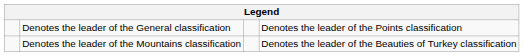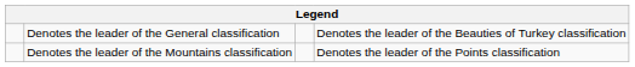Denotes the leader of the General classification | column 4: Denotes the leader of the Points classification -> Denotes the leader of the Beauties of Turkey classification
Denotes the leader of the Mountains classification | column 4: Denotes the leader of the Beauties of Turkey classification -> Denotes the leader of the Points classification
